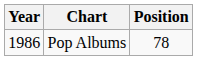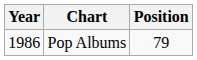Pop Albums | Position: 78 -> 79
